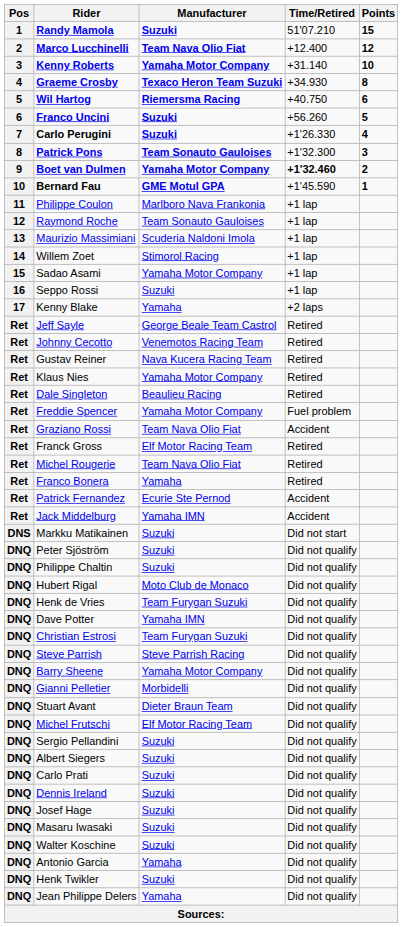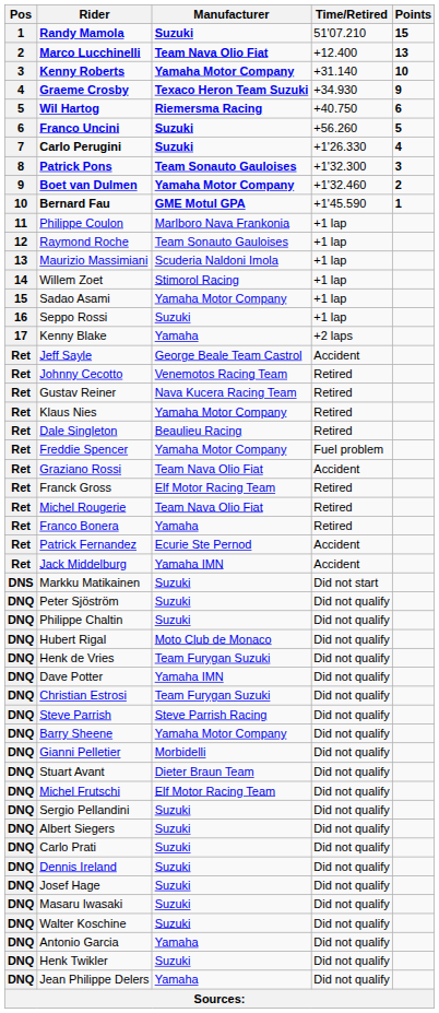Marco Lucchinelli | Points: 12 -> 13
Graeme Crosby | Points: 8 -> 9
Boet van Dulmen | Time/Retired: bold -> normal
Jeff Sayle | Time/Retired: Retired -> Accident
